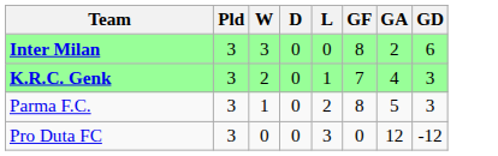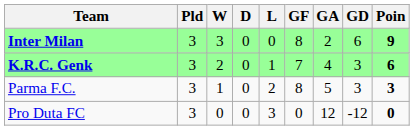+ column: Poin | 9 | 6 | 3 | 0
